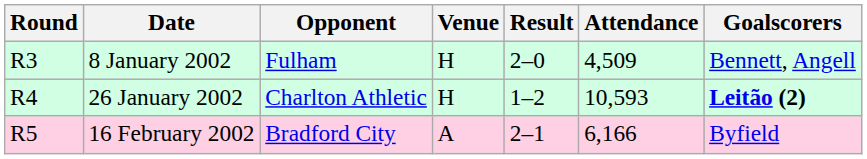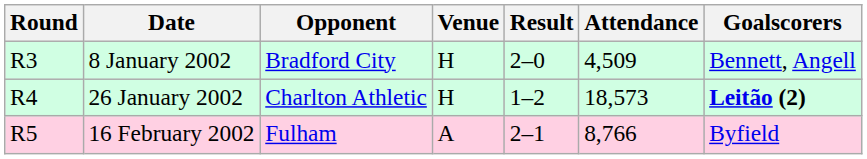8 January 2002 | Opponent: Fulham -> Bradford City
26 January 2002 | Attendance: 10,593 -> 18,573
16 February 2002 | Opponent: Bradford City -> Fulham
16 February 2002 | Attendance: 6,166 -> 8,766
